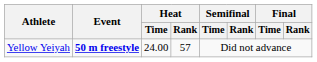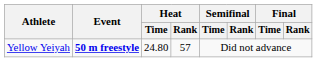Yellow Yeiyah | Heat / Time: 24.00 -> 24.80
